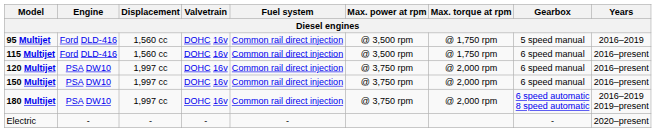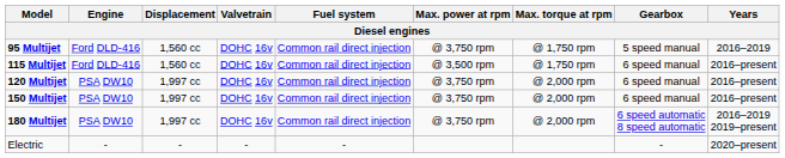95 Multijet | Max. power at rpm: @ 3,500 rpm -> @ 3,750 rpm
